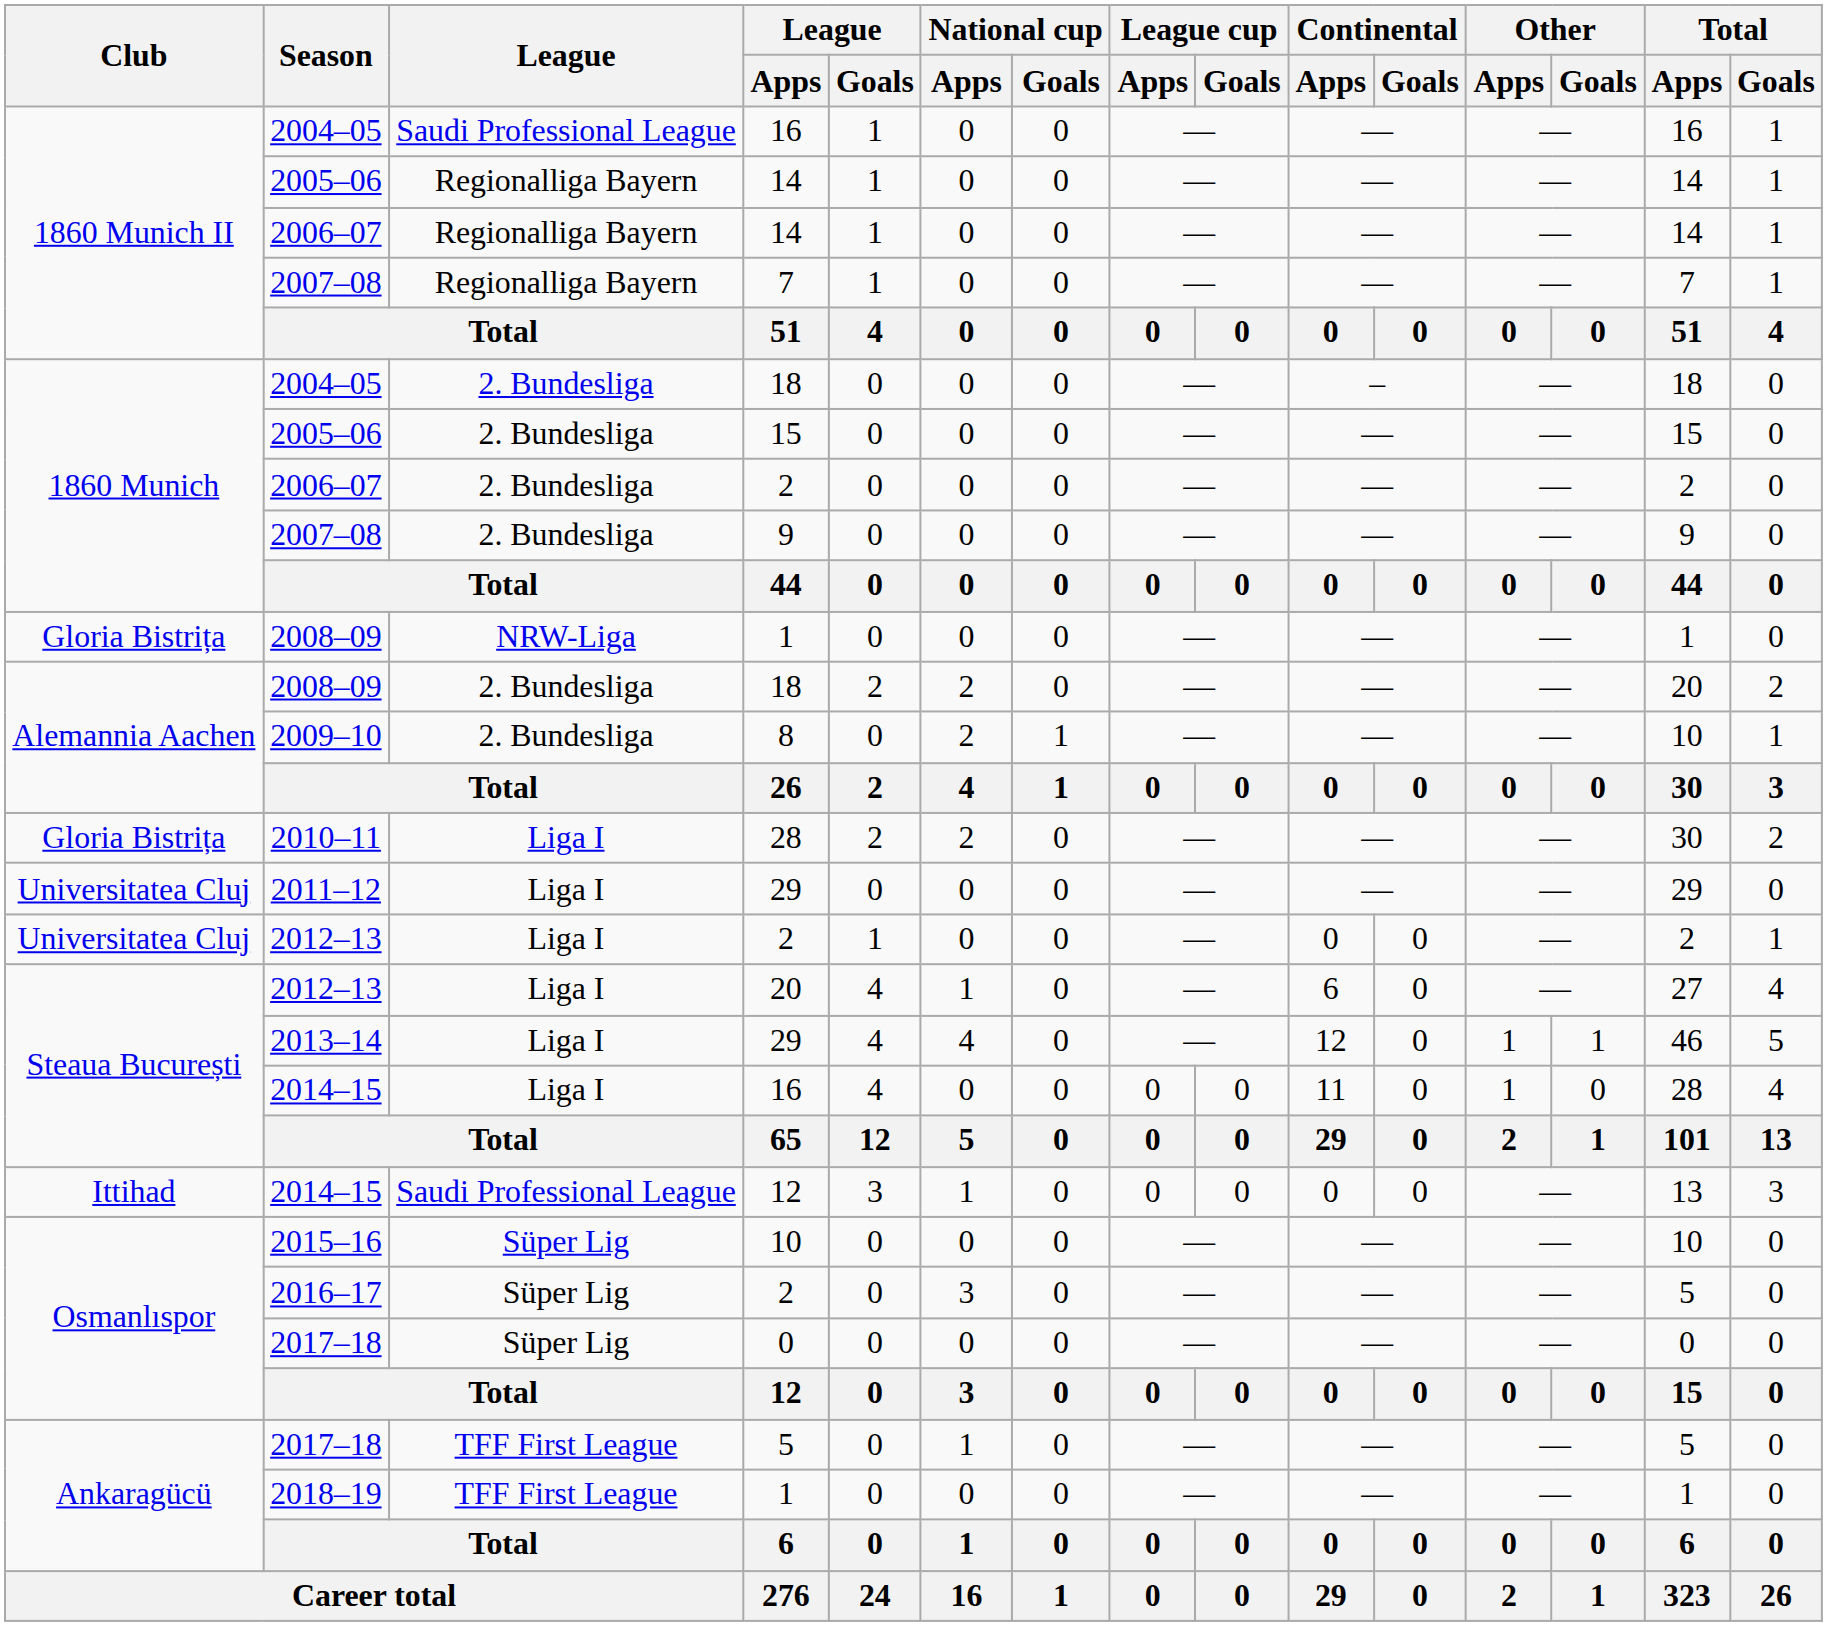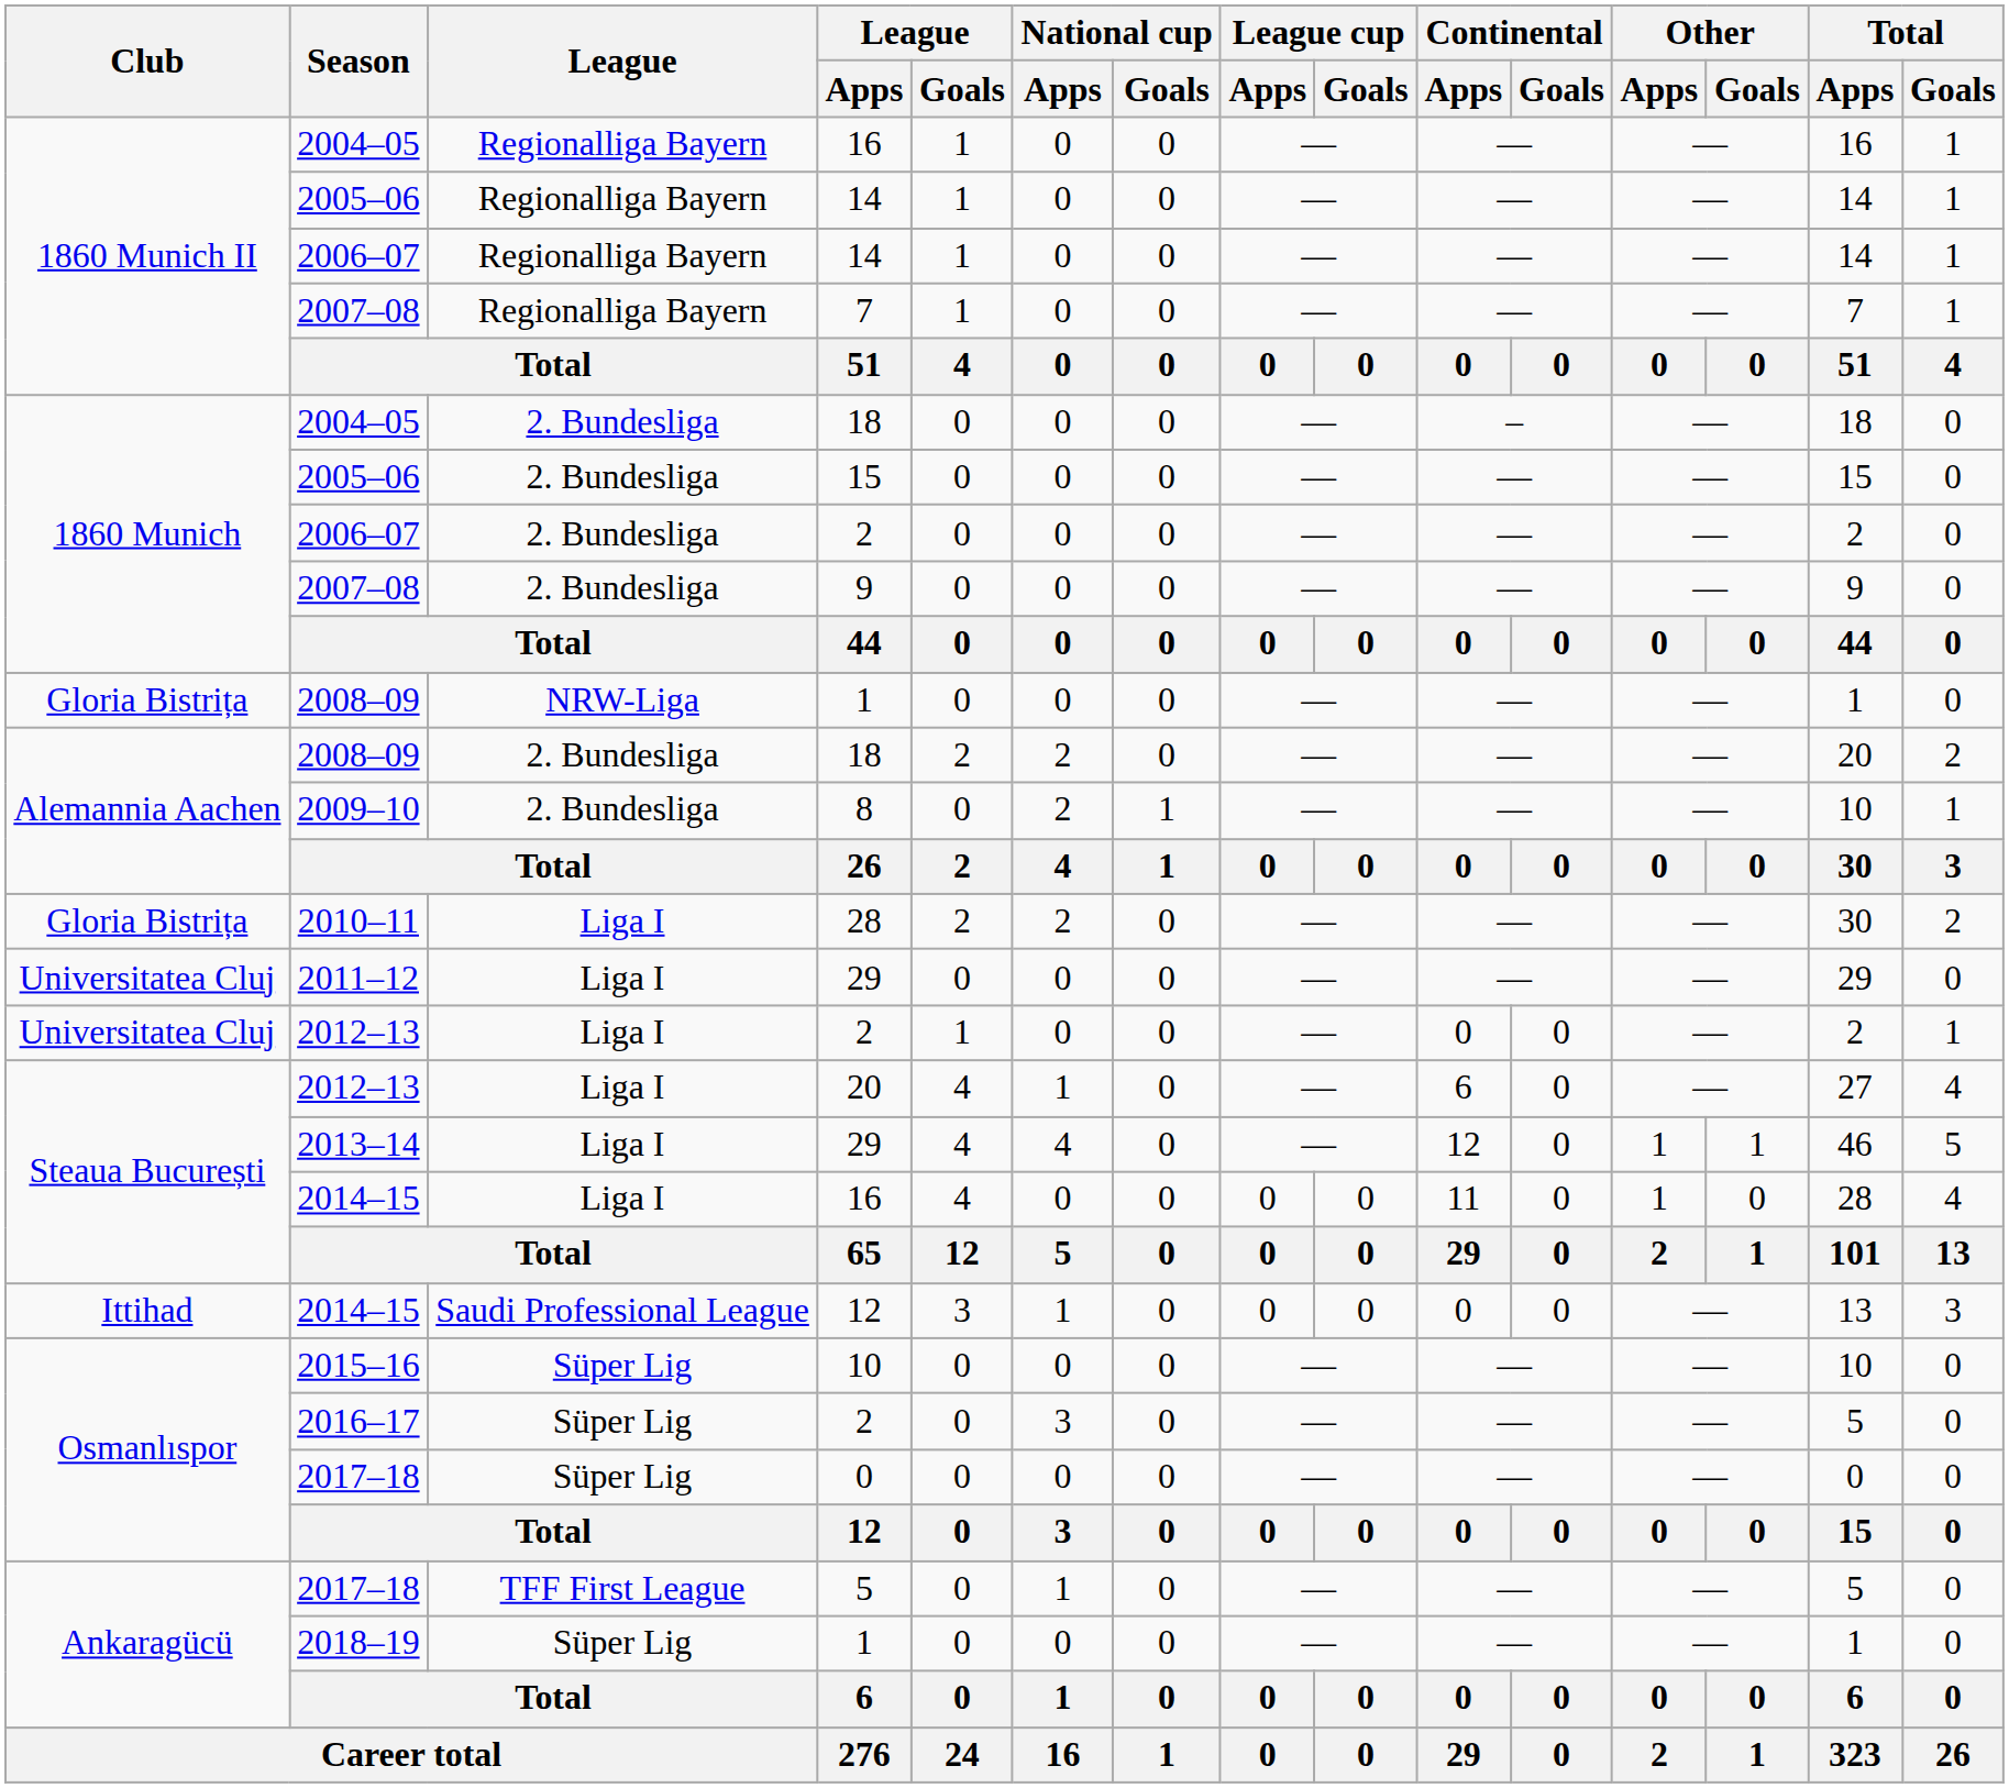2004–05 / 16 | League: Saudi Professional League -> Regionalliga Bayern
2018–19 / 1 | League: TFF First League -> Süper Lig
